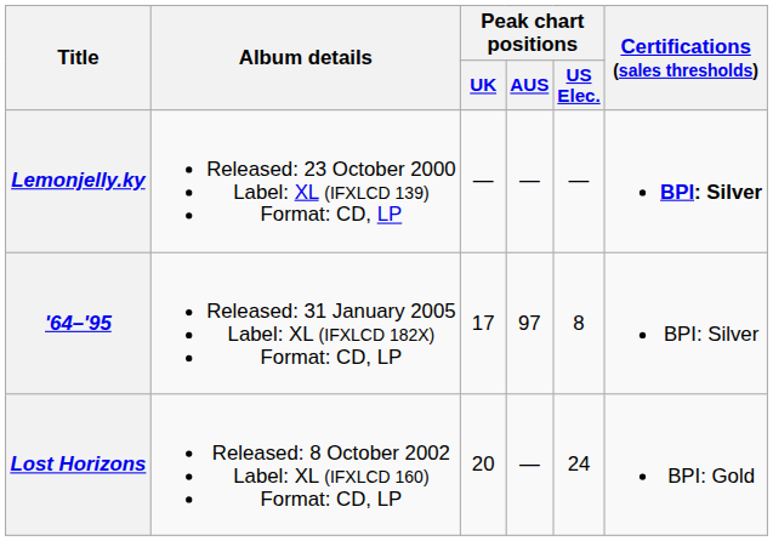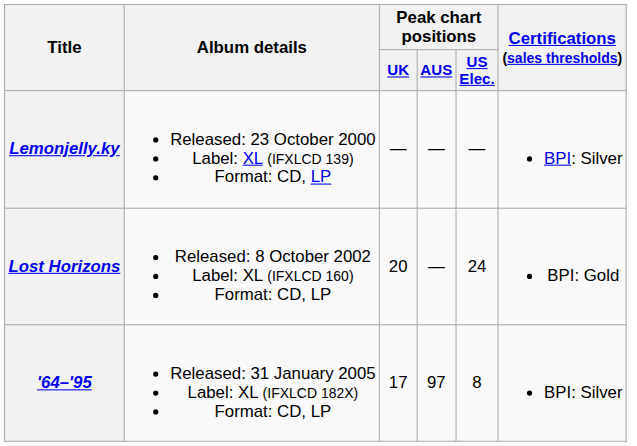Lemonjelly.ky | Certifications (sales thresholds): bold -> normal
rows swapped: Lost Horizons <-> '64–'95
